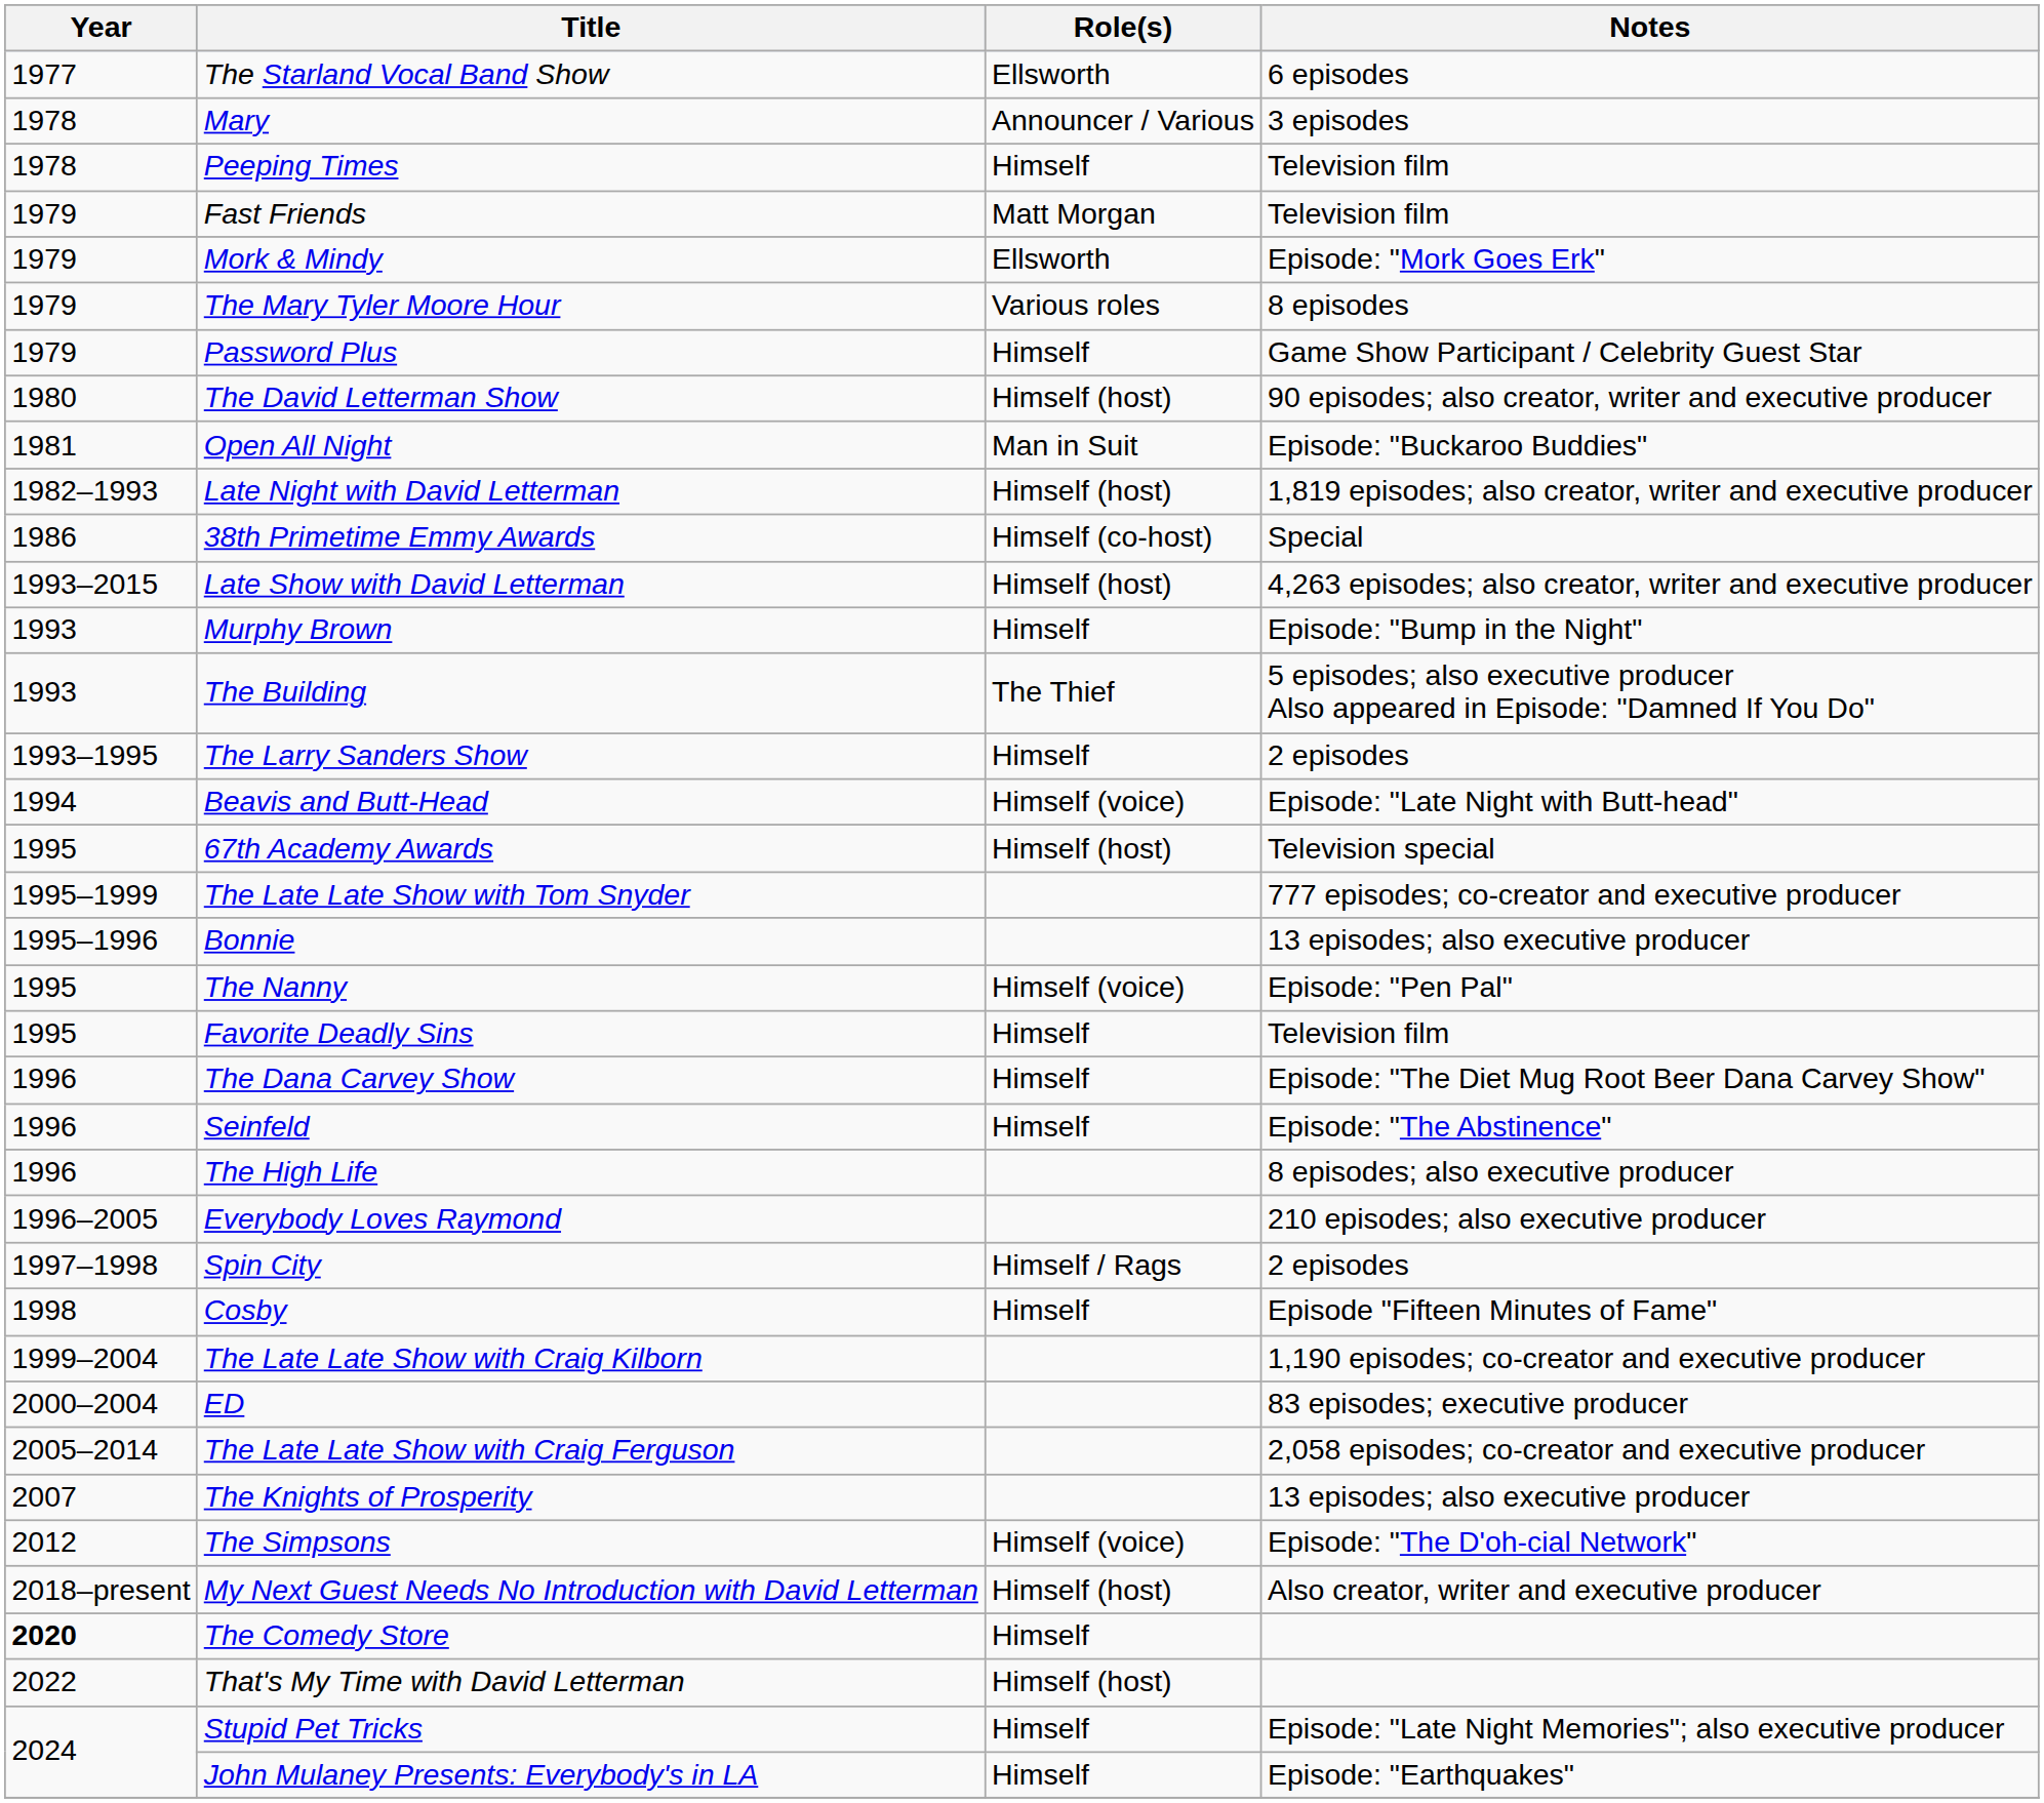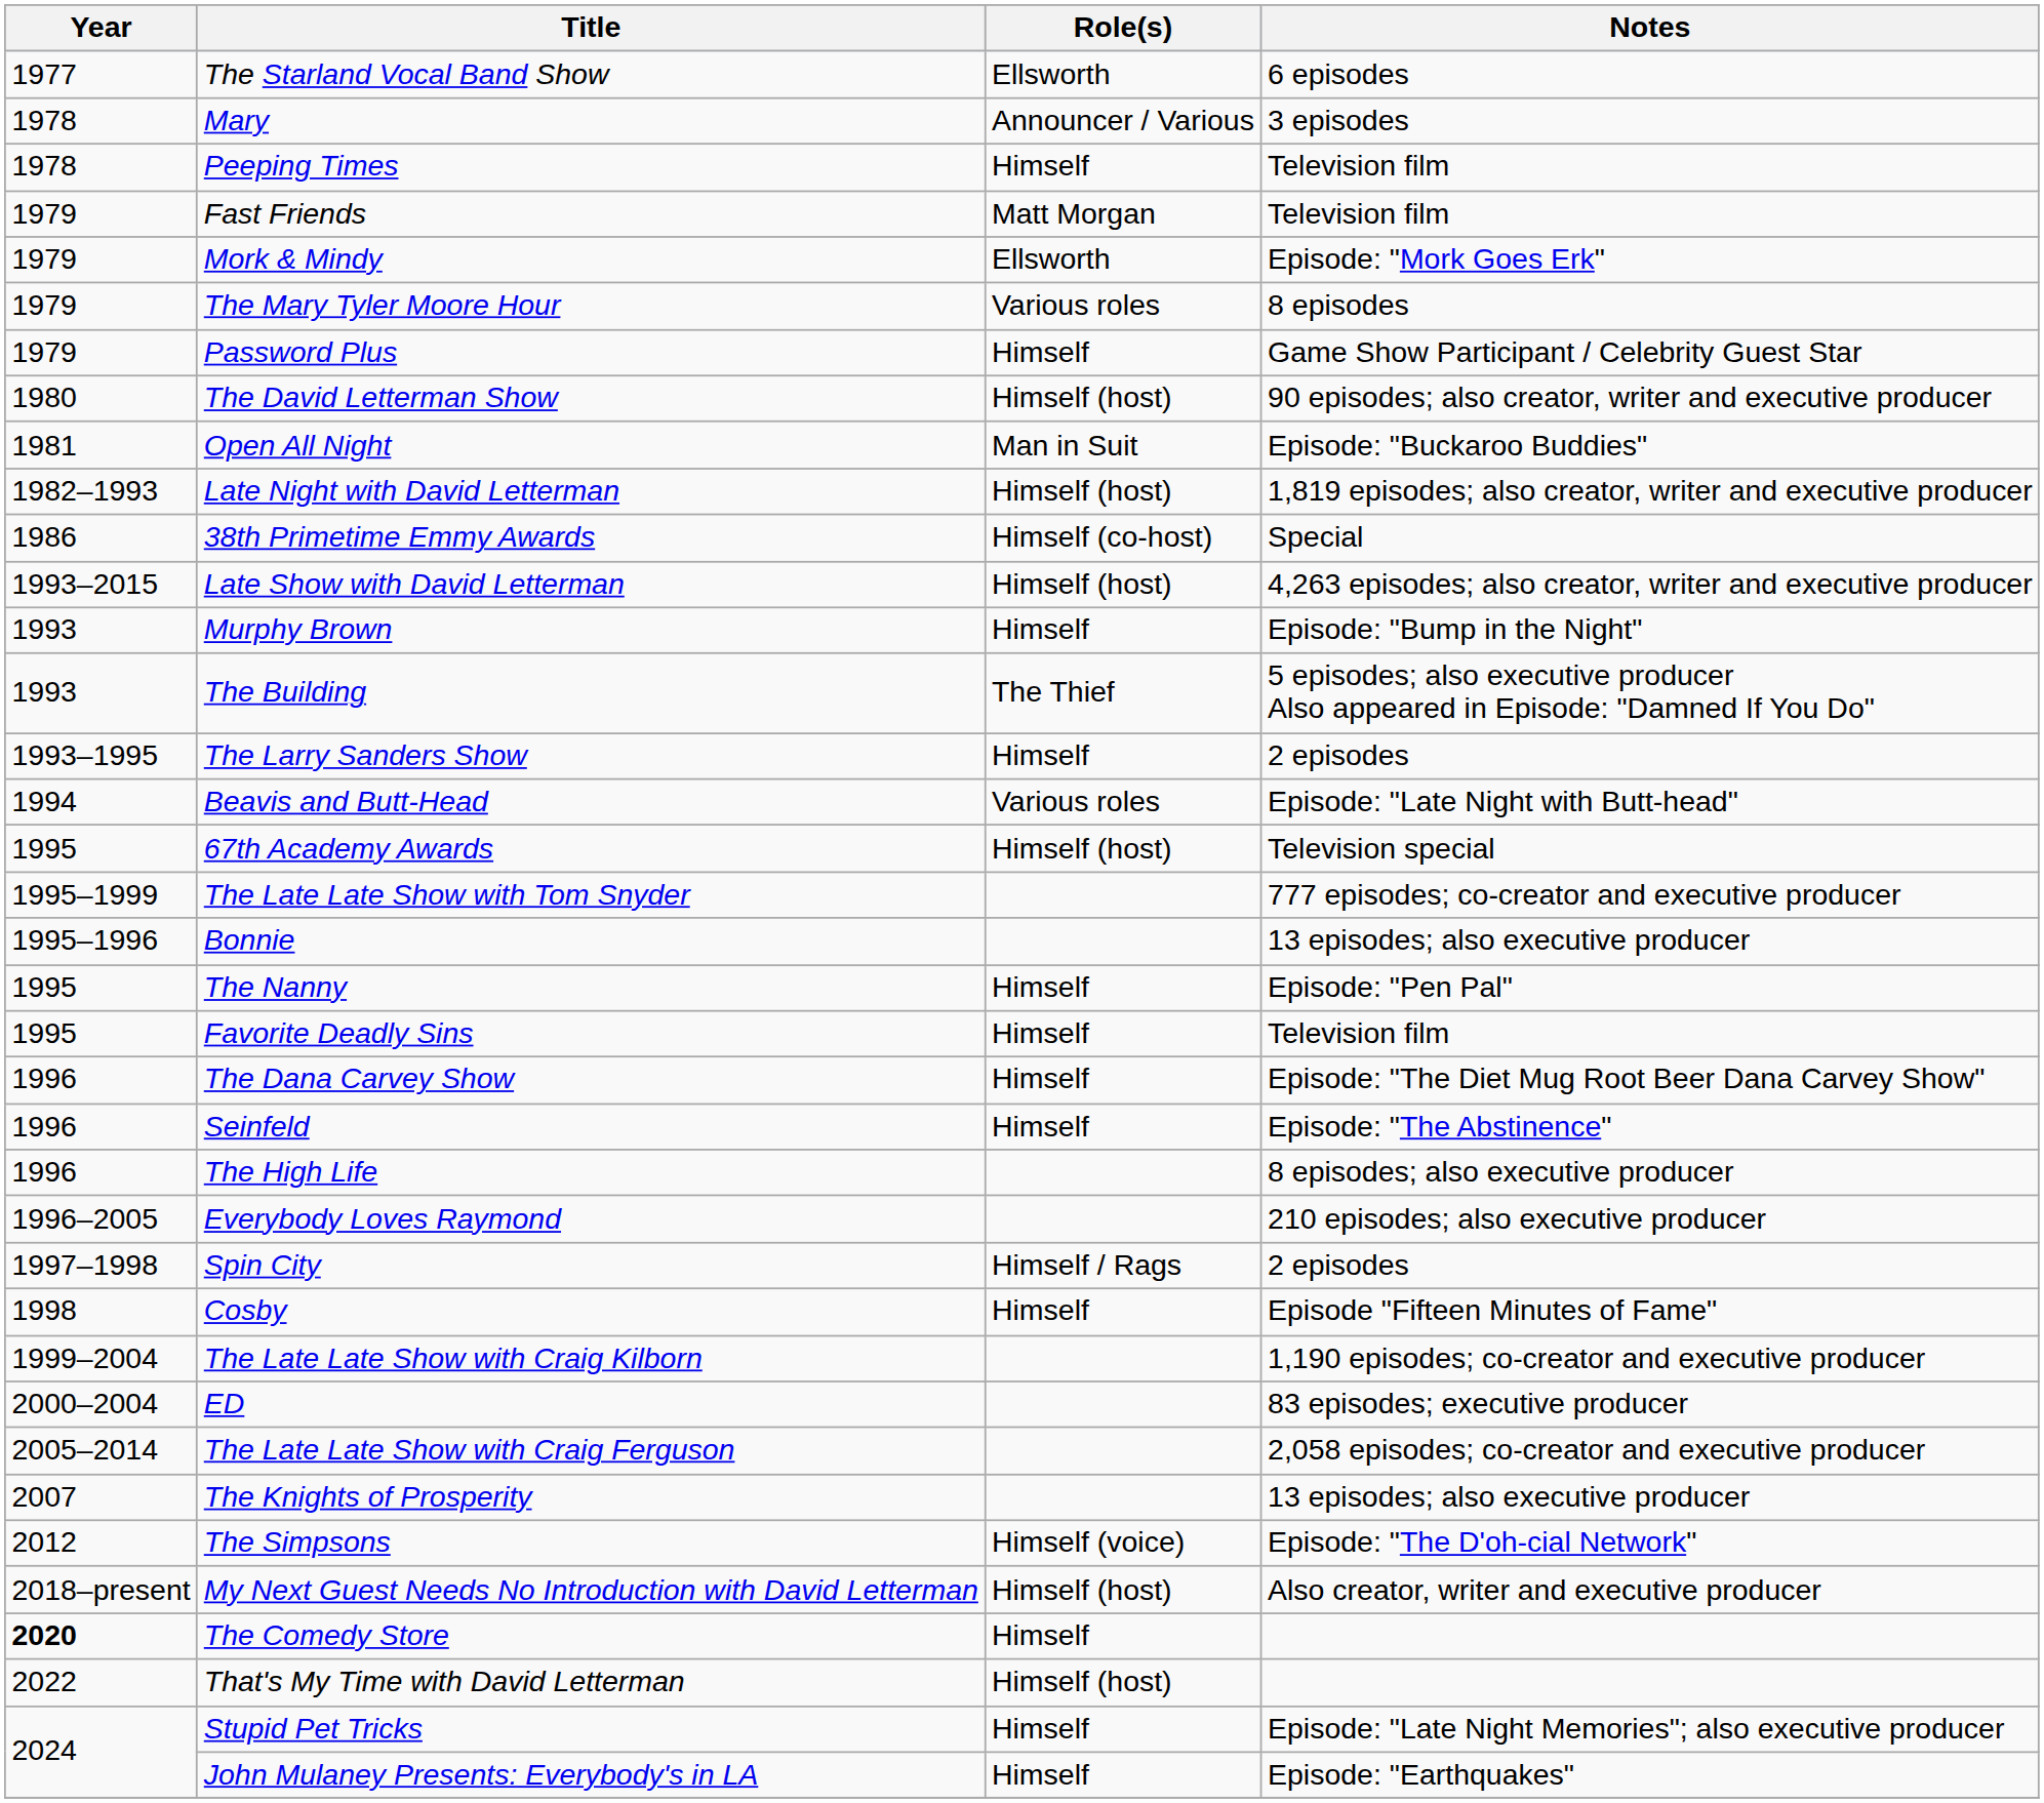Beavis and Butt-Head | Role(s): Himself (voice) -> Various roles
The Nanny | Role(s): Himself (voice) -> Himself
